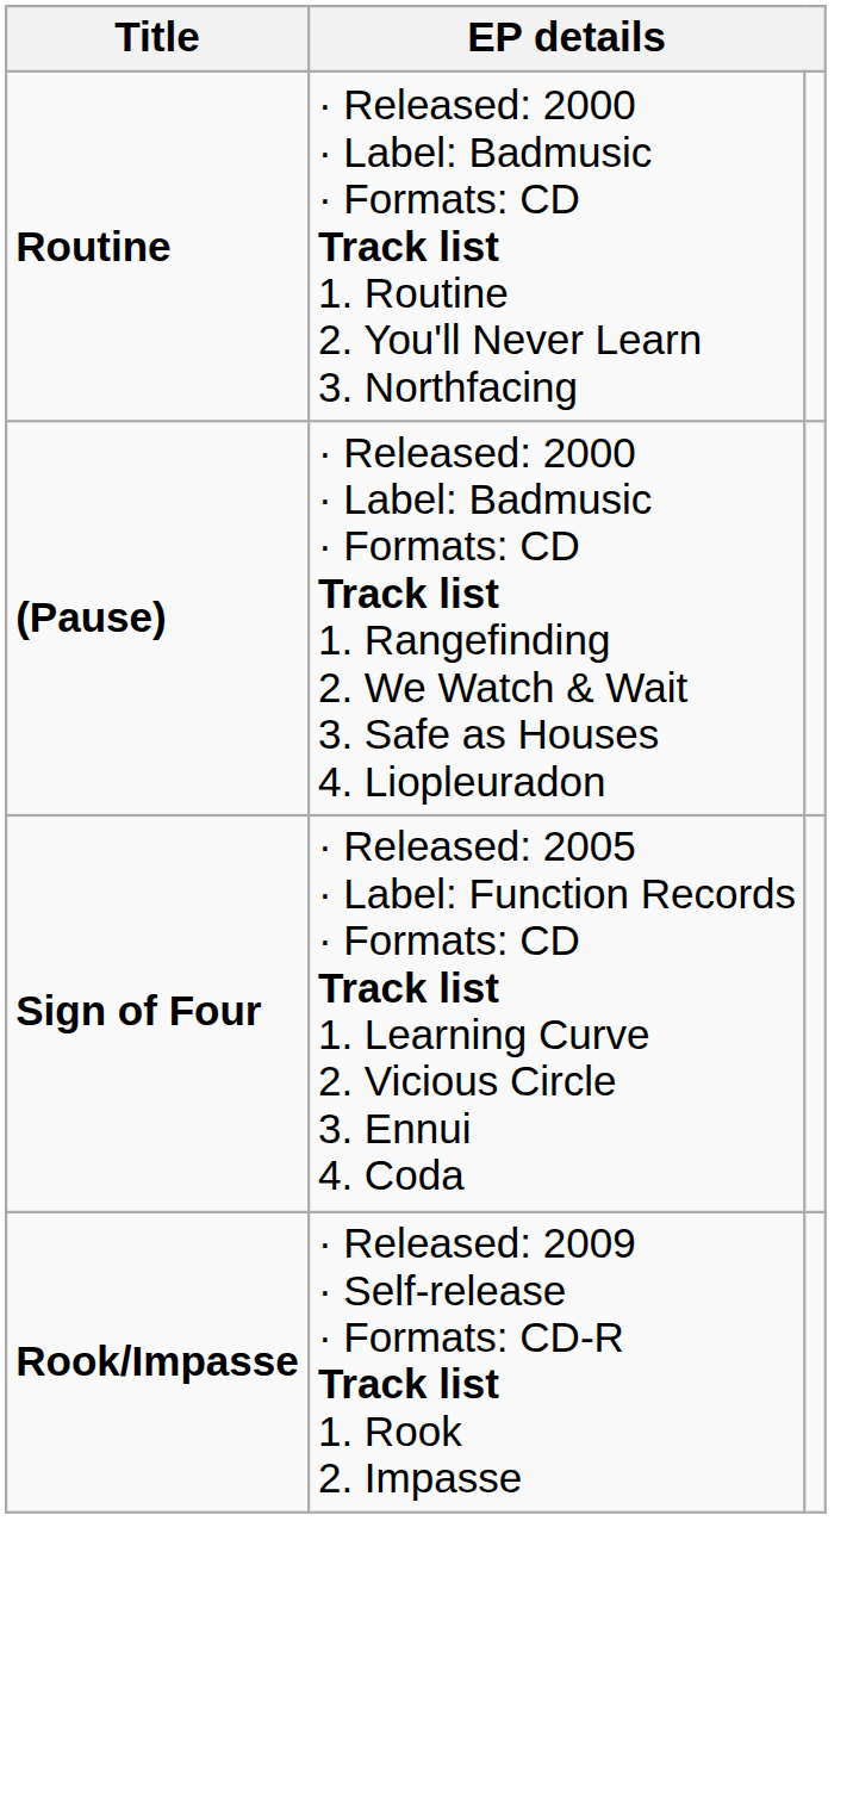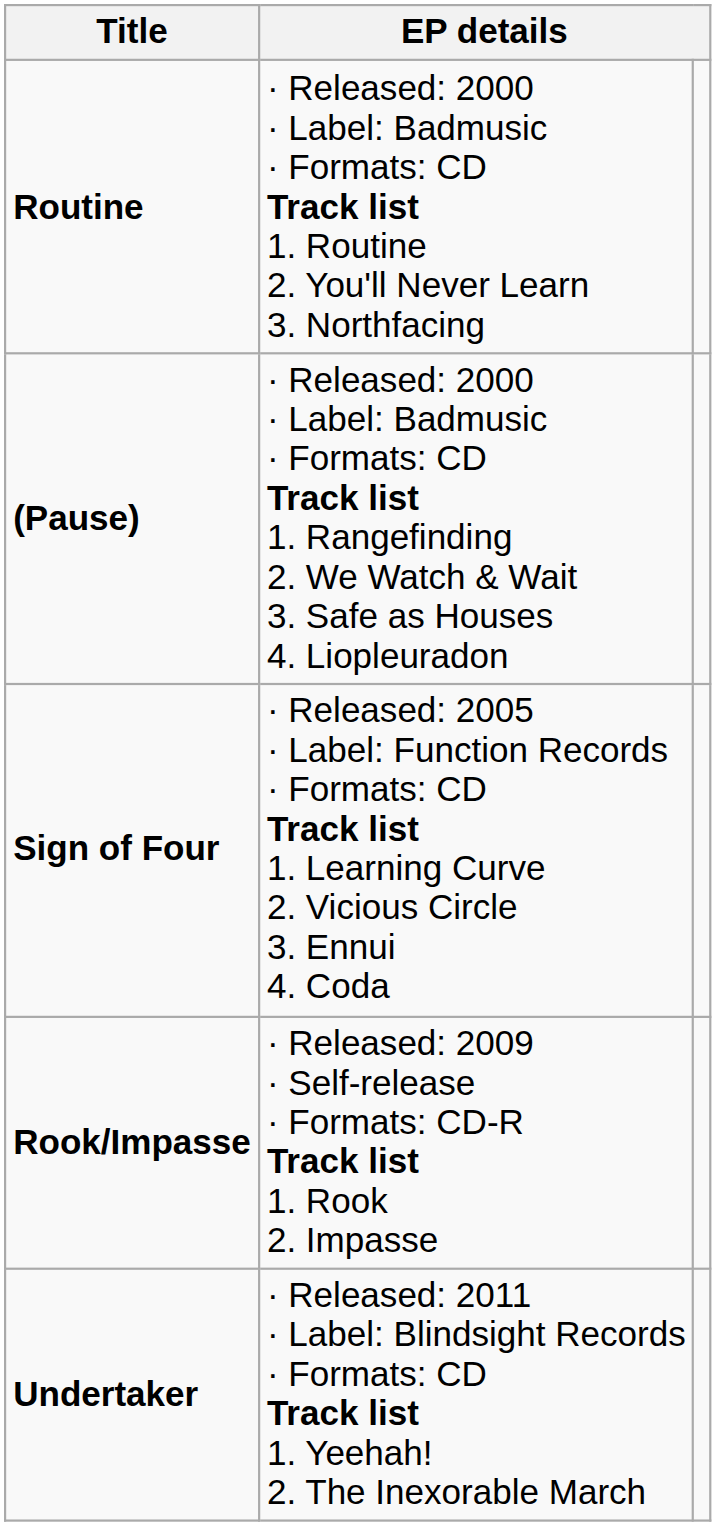+ row: Undertaker | · Released: 2011 · Label: Blindsight Records · Formats: CD Track list 1. Yeehah! 2. The Inexorable March
